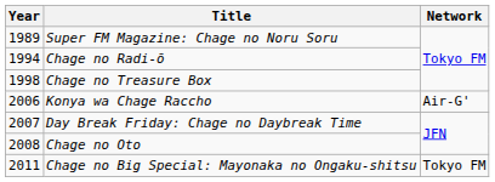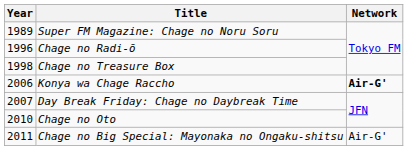Chage no Radi-ō | Year: 1994 -> 1996
Konya wa Chage Raccho | Network: normal -> bold
Chage no Oto | Year: 2008 -> 2010
Chage no Big Special: Mayonaka no Ongaku-shitsu | Network: Tokyo FM -> Air-G'
